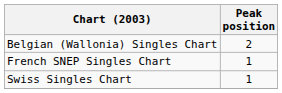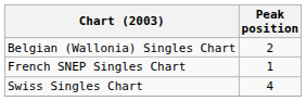Swiss Singles Chart | Peak position: 1 -> 4
